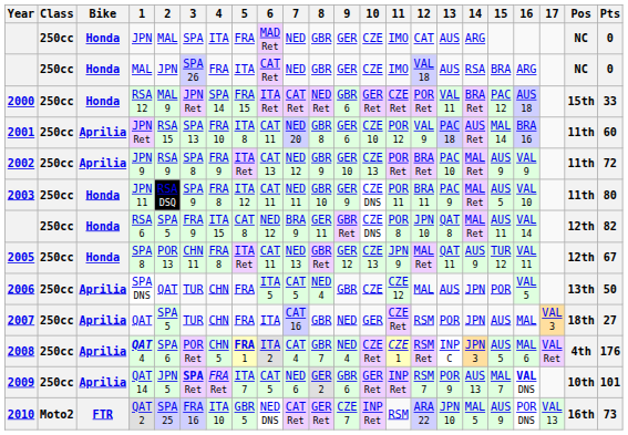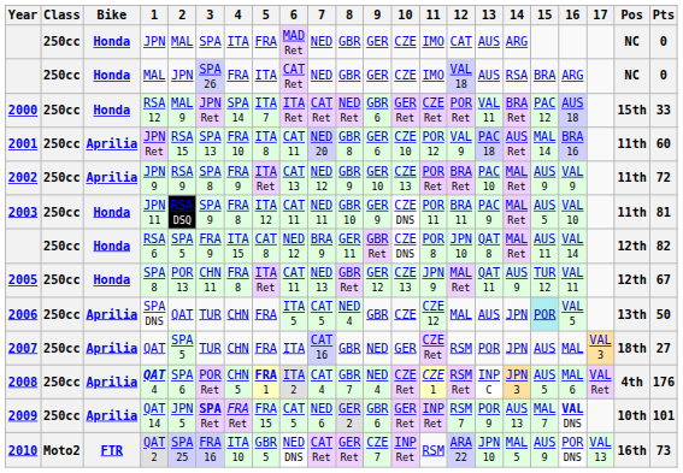RSA 12 | 5: FRA 15 -> ITA 7
JPN 11 | Pts: 80 -> 81
SPA DNS | 15: no background -> paleturquoise background
QAT 14 | 5: ITA 7 -> FRA 15
